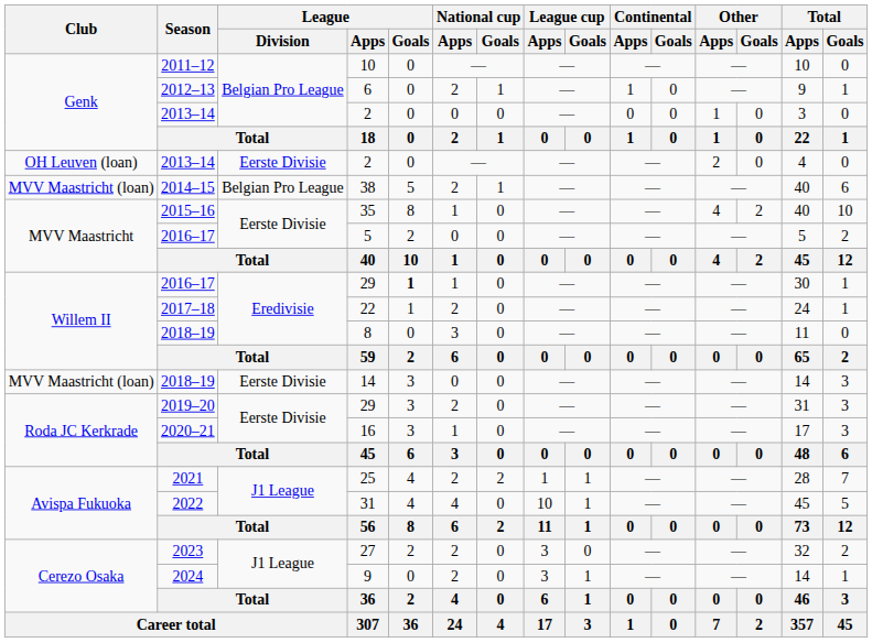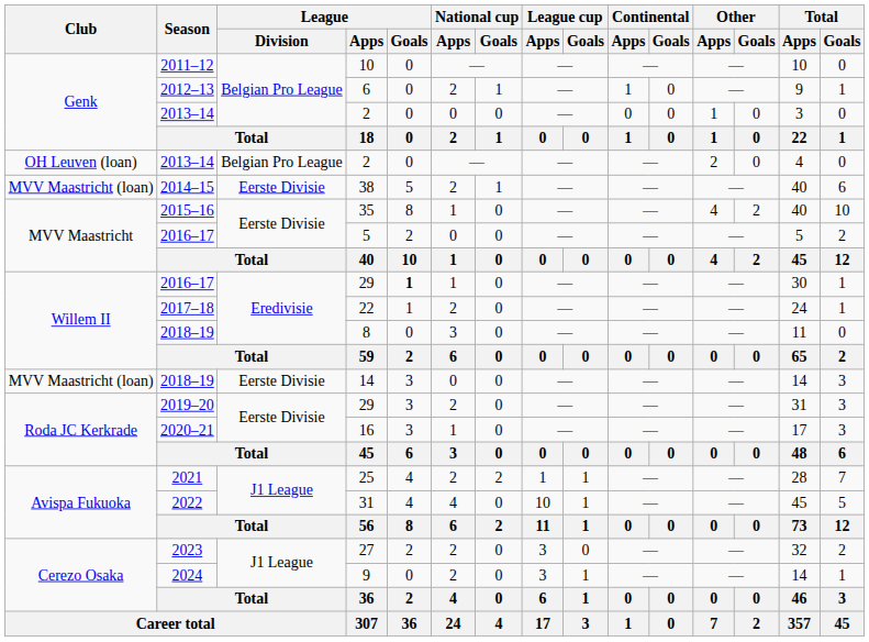OH Leuven (loan) / 2 | League / Division: Eerste Divisie -> Belgian Pro League
38 | League / Division: Belgian Pro League -> Eerste Divisie
